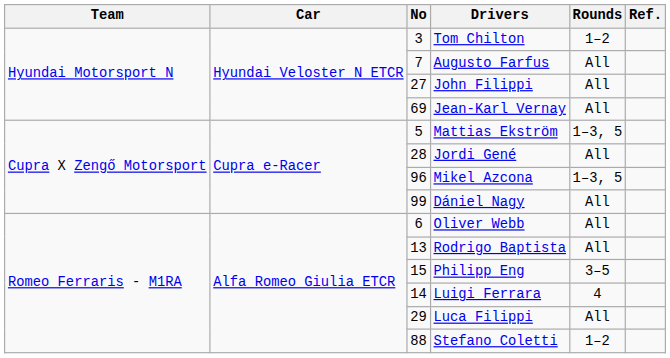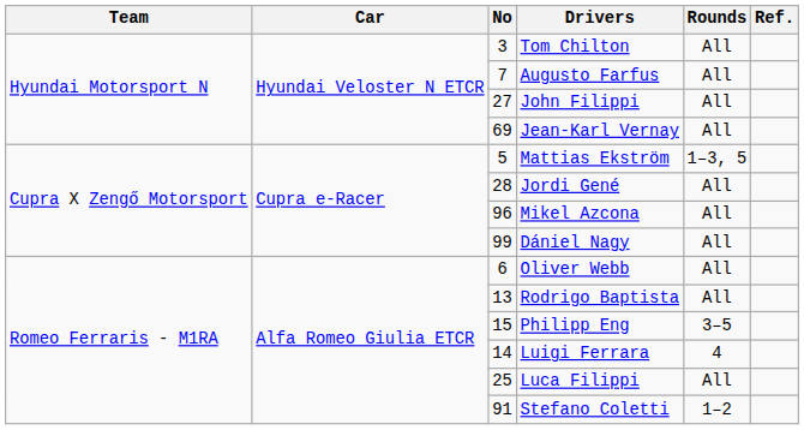Tom Chilton | Rounds: 1–2 -> All
Mikel Azcona | Rounds: 1–3, 5 -> All
Luca Filippi | No: 29 -> 25
Stefano Coletti | No: 88 -> 91
